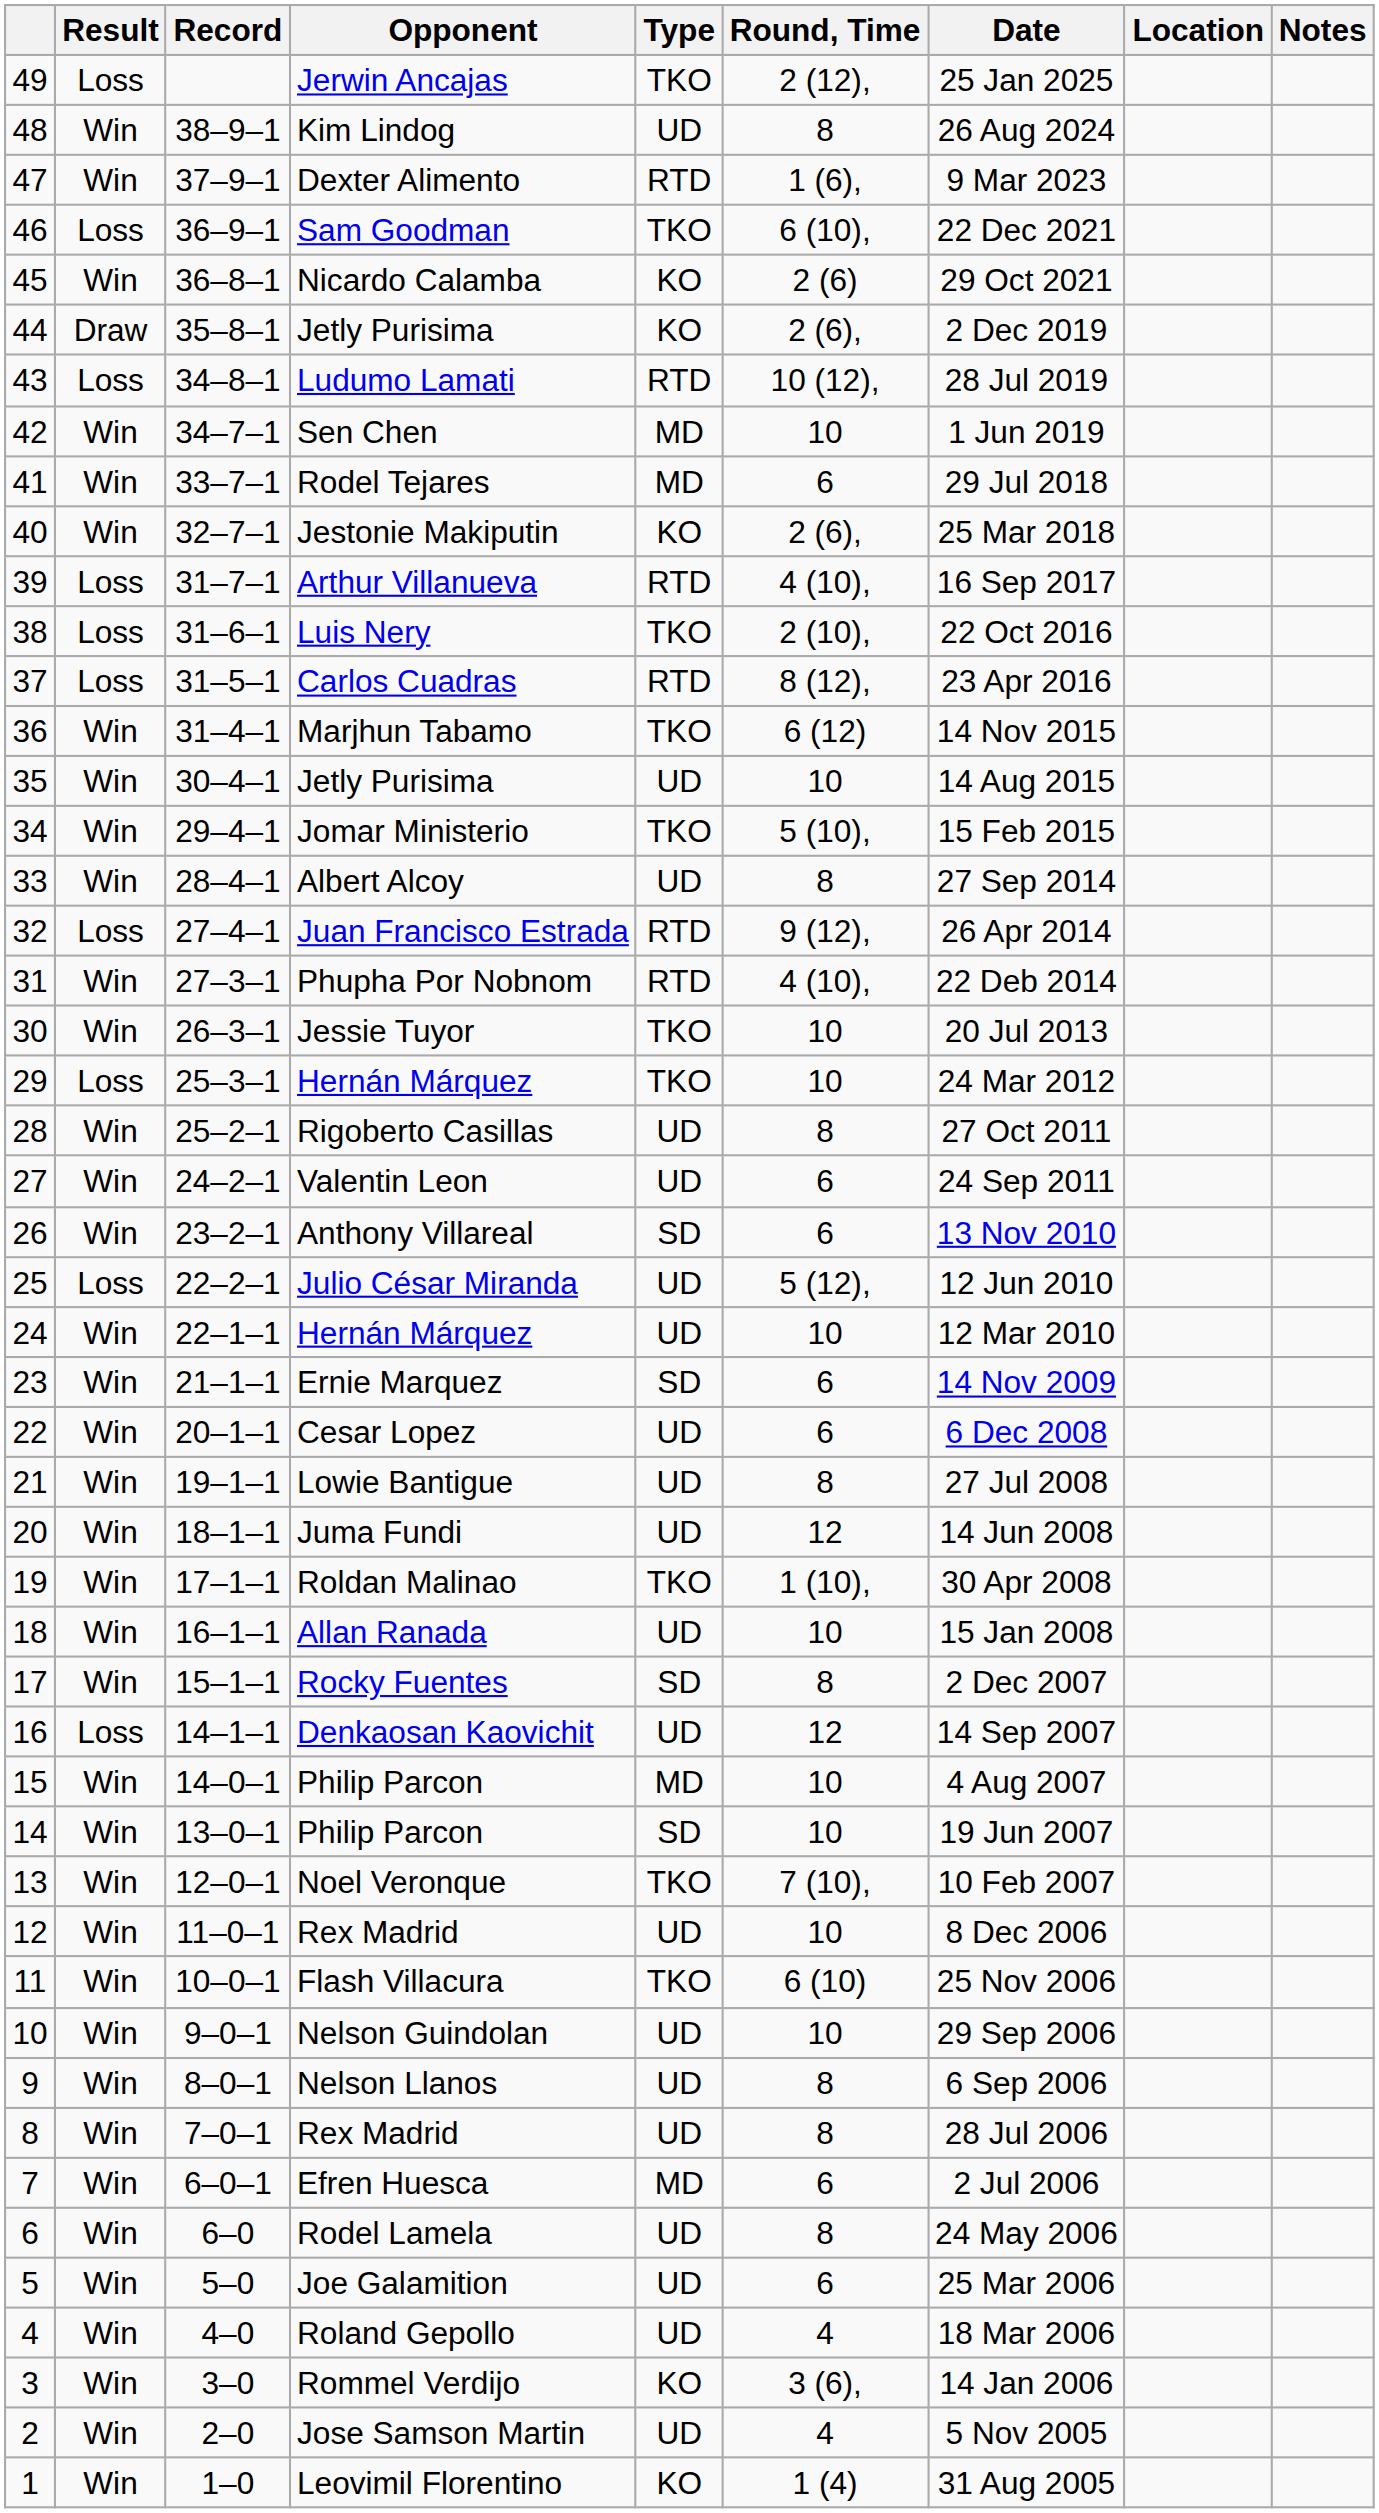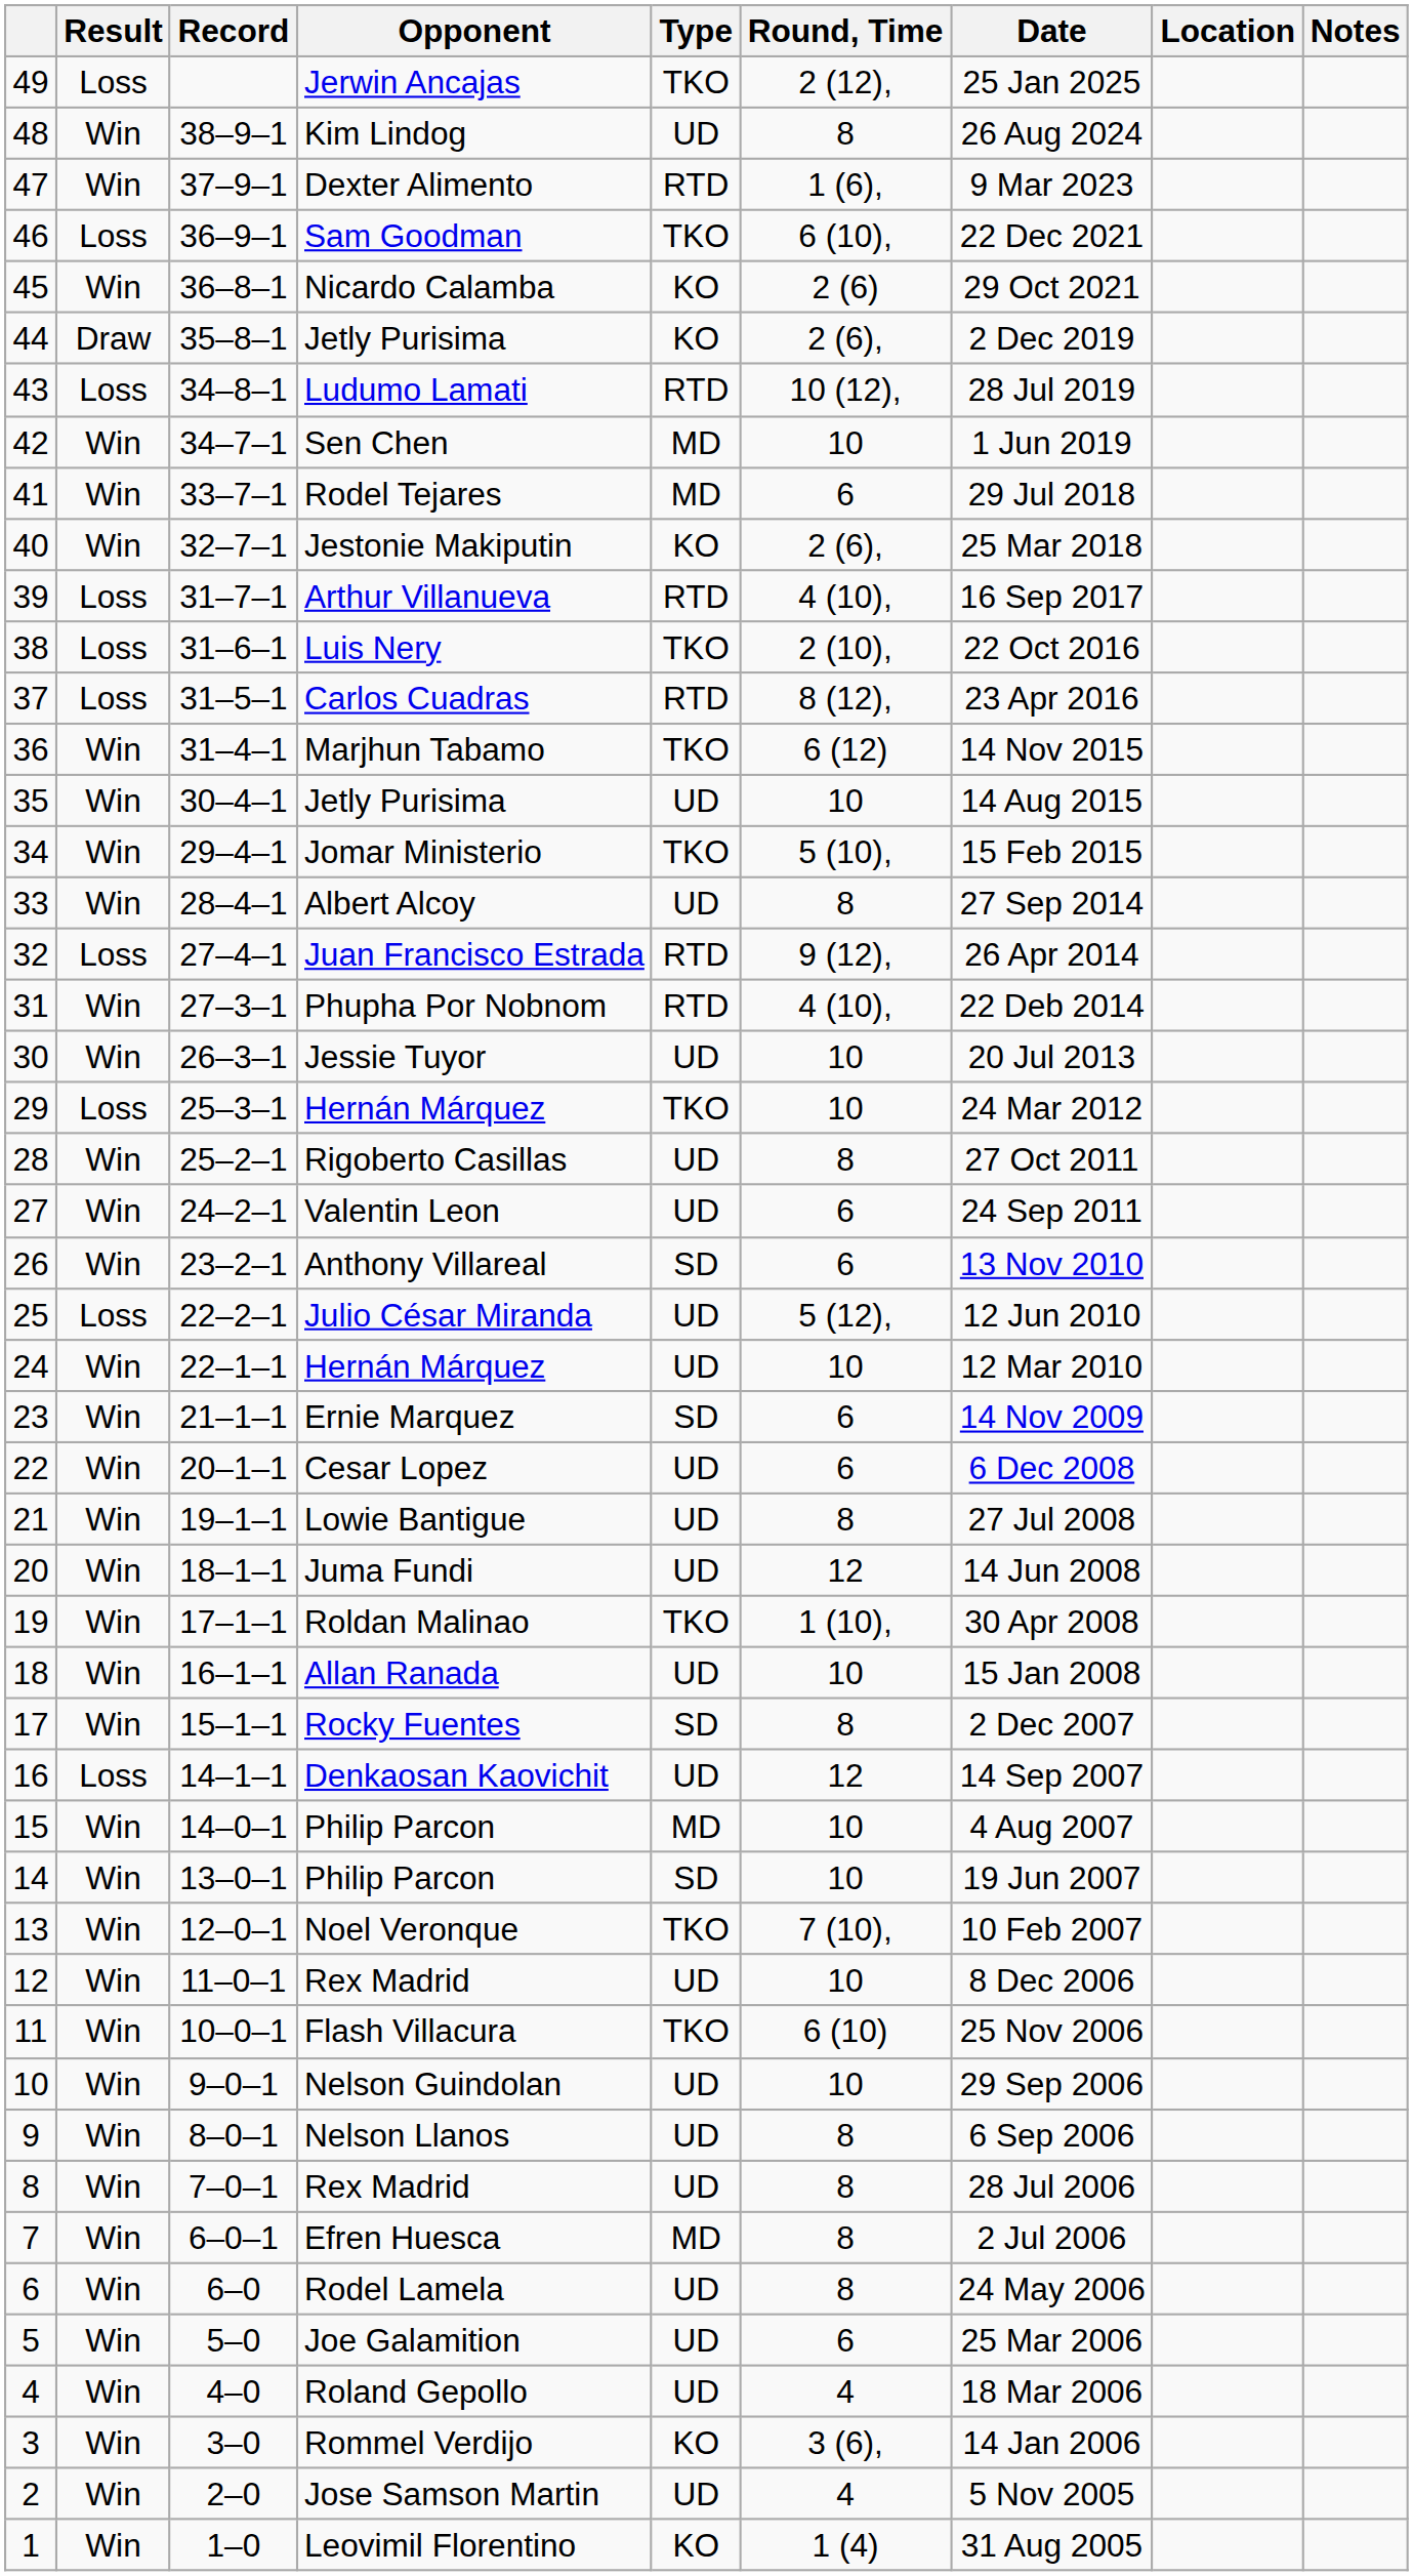Jessie Tuyor | Type: TKO -> UD
Efren Huesca | Round, Time: 6 -> 8
